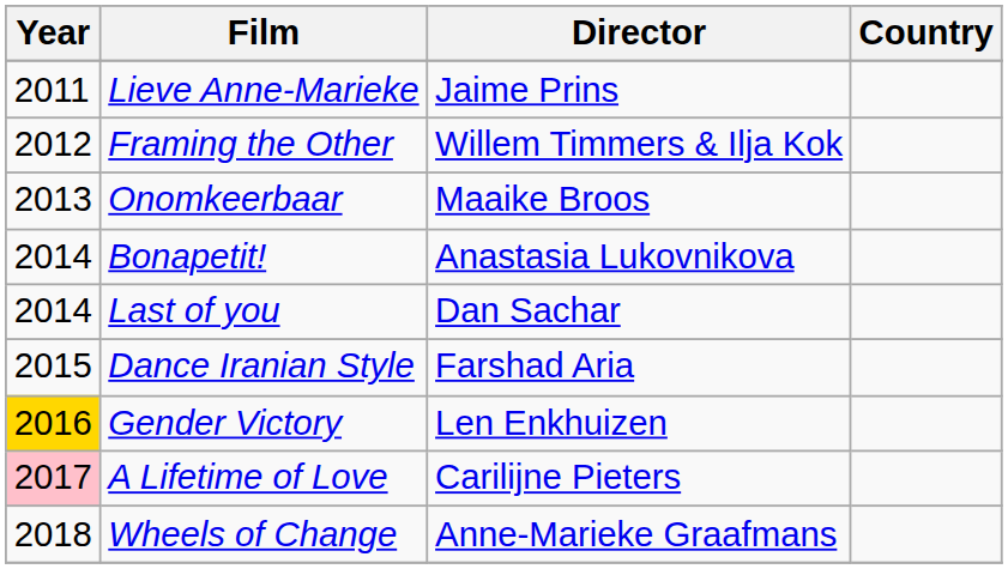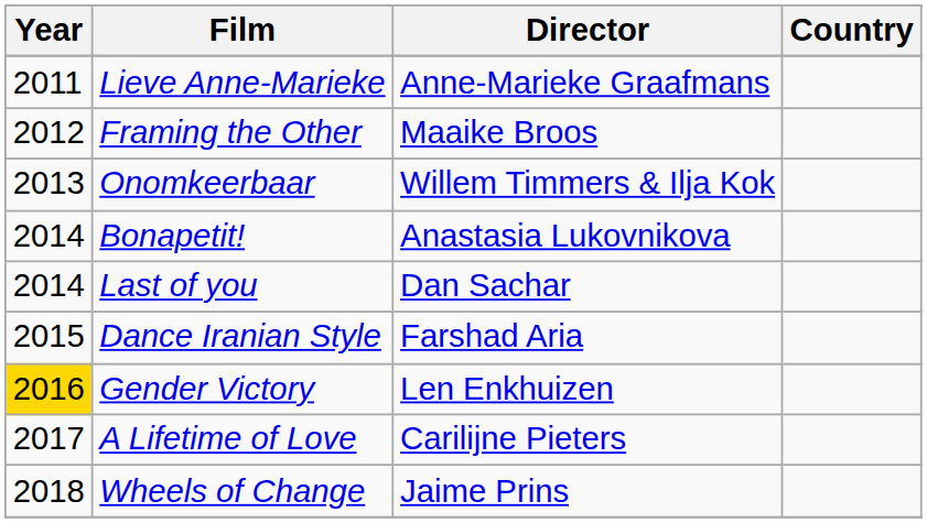Lieve Anne-Marieke | Director: Jaime Prins -> Anne-Marieke Graafmans
Framing the Other | Director: Willem Timmers & Ilja Kok -> Maaike Broos
Onomkeerbaar | Director: Maaike Broos -> Willem Timmers & Ilja Kok
A Lifetime of Love | Year: pink background -> no background
Wheels of Change | Director: Anne-Marieke Graafmans -> Jaime Prins
